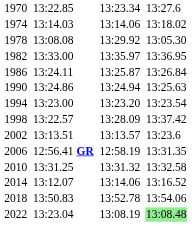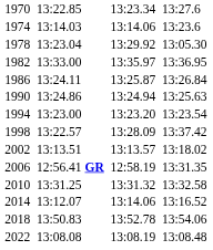1974 | column 7: 13:18.02 -> 13:23.6
1978 | column 3: 13:08.08 -> 13:23.04
2002 | column 7: 13:23.6 -> 13:18.02
2022 | column 3: 13:23.04 -> 13:08.08
2022 | column 7: lightgreen background -> no background
